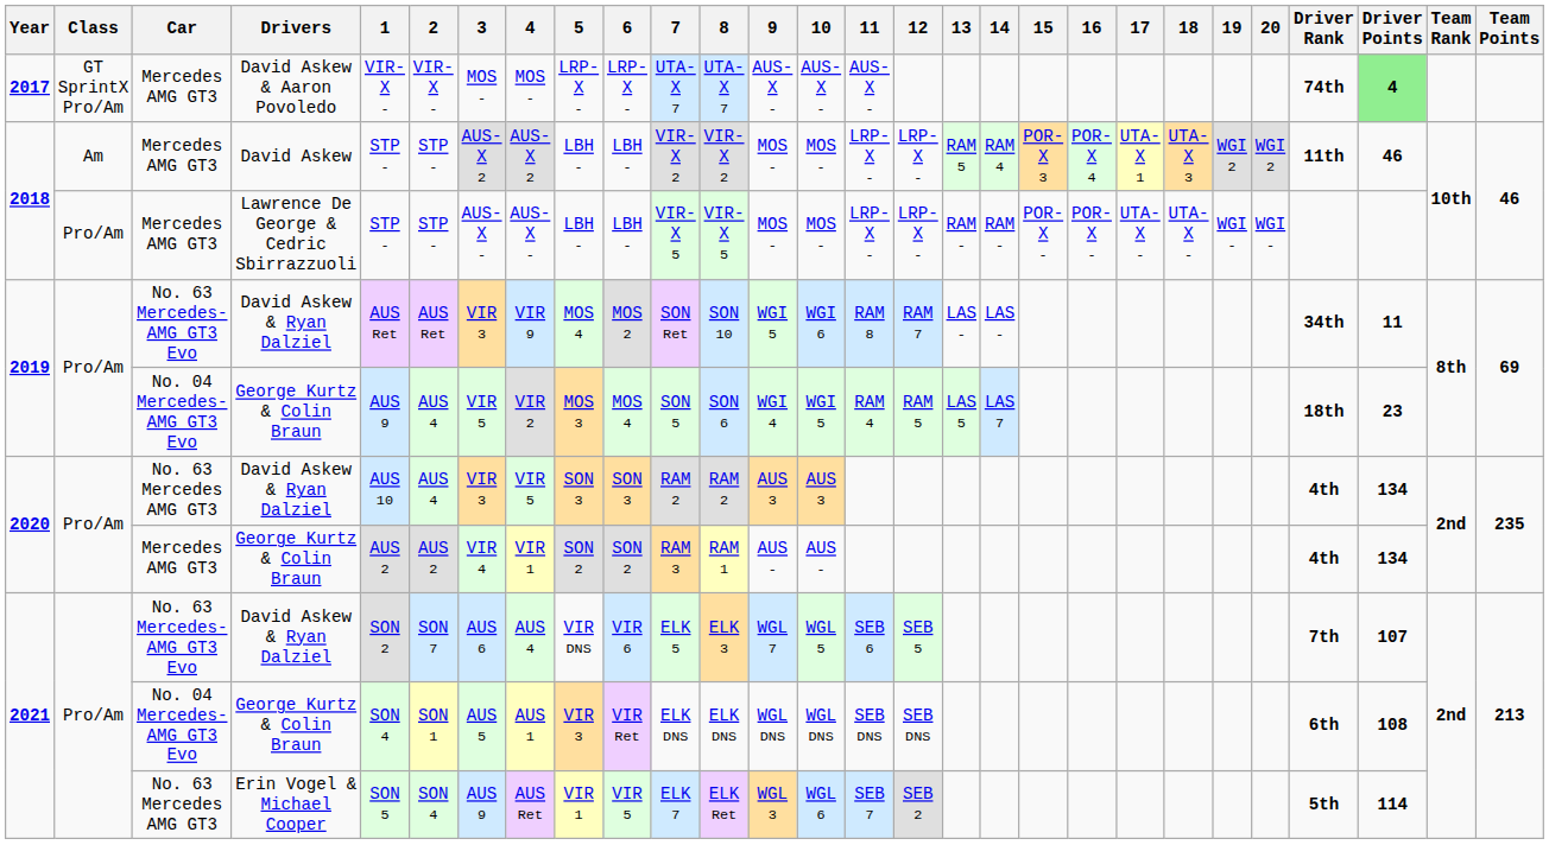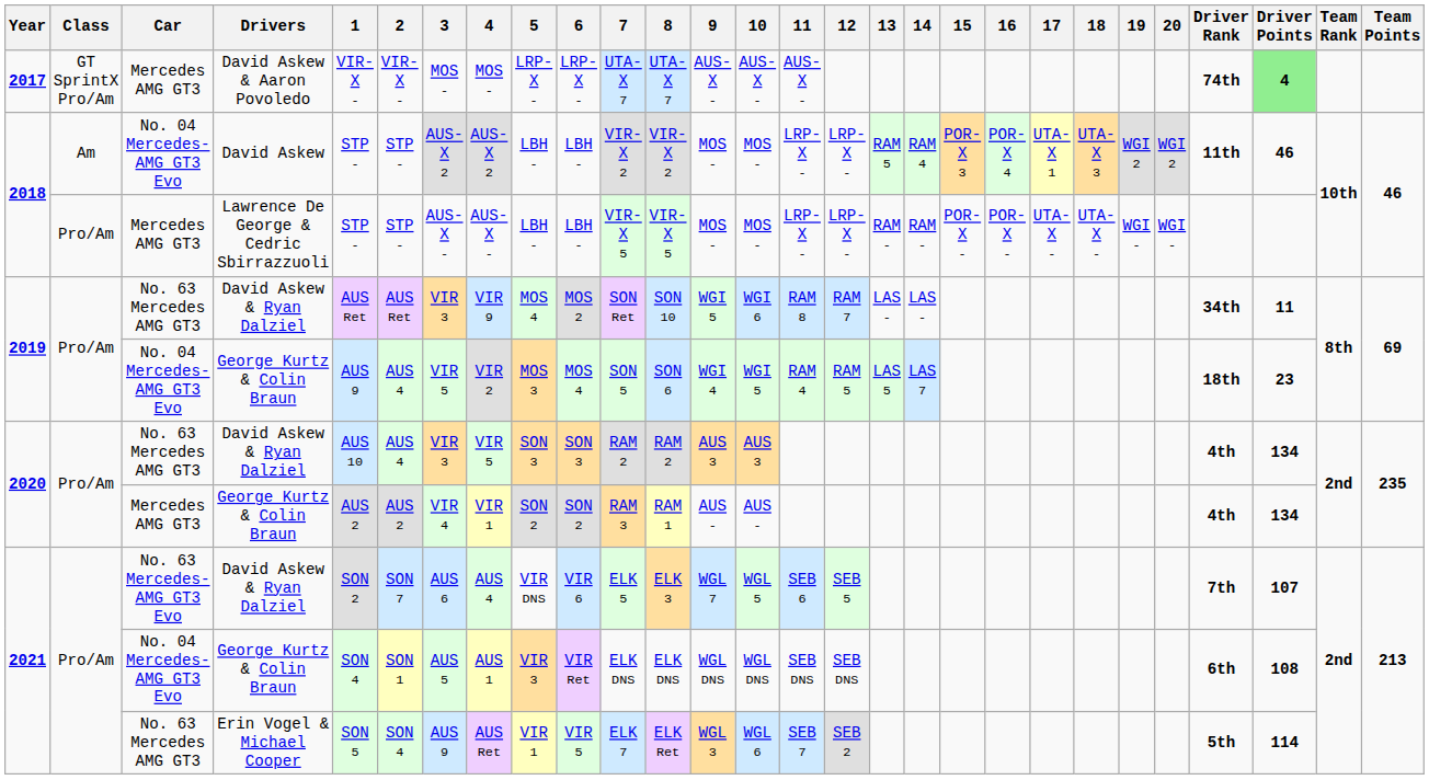David Askew | Car: Mercedes AMG GT3 -> No. 04 Mercedes-AMG GT3 Evo
2019 / David Askew & Ryan Dalziel | Car: No. 63 Mercedes-AMG GT3 Evo -> No. 63 Mercedes AMG GT3
